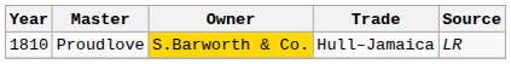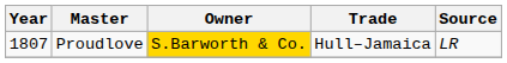Proudlove | Year: 1810 -> 1807
